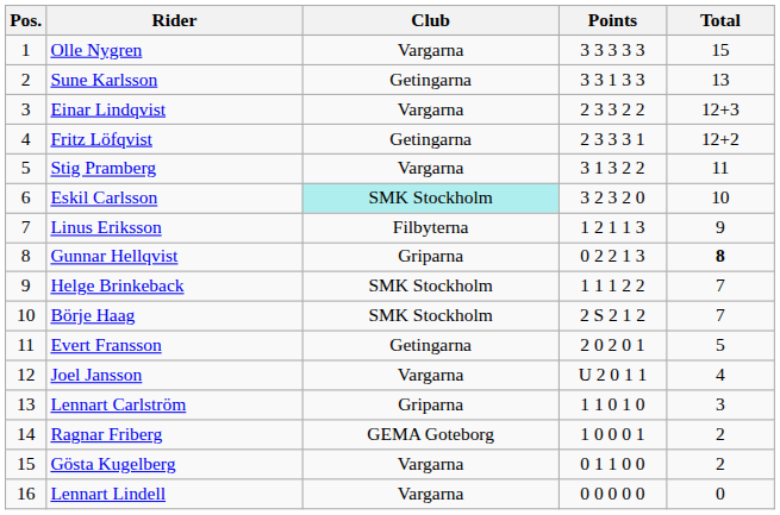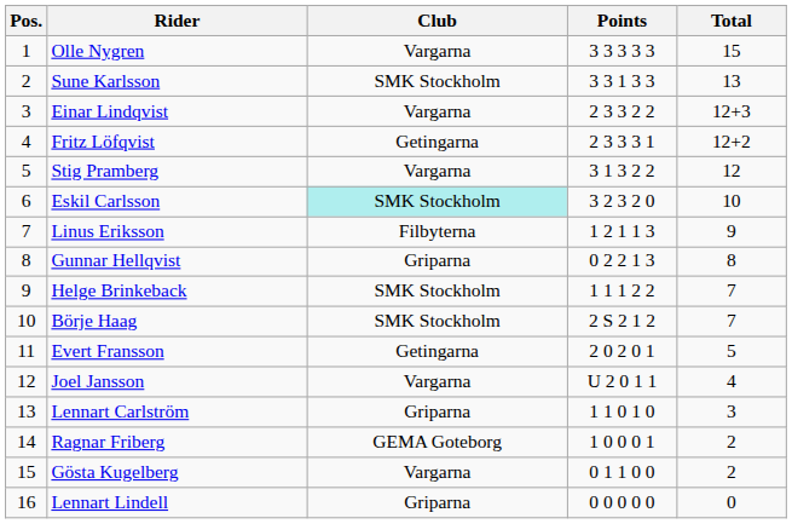Sune Karlsson | Club: Getingarna -> SMK Stockholm
Stig Pramberg | Total: 11 -> 12
Gunnar Hellqvist | Total: bold -> normal
Lennart Lindell | Club: Vargarna -> Griparna
